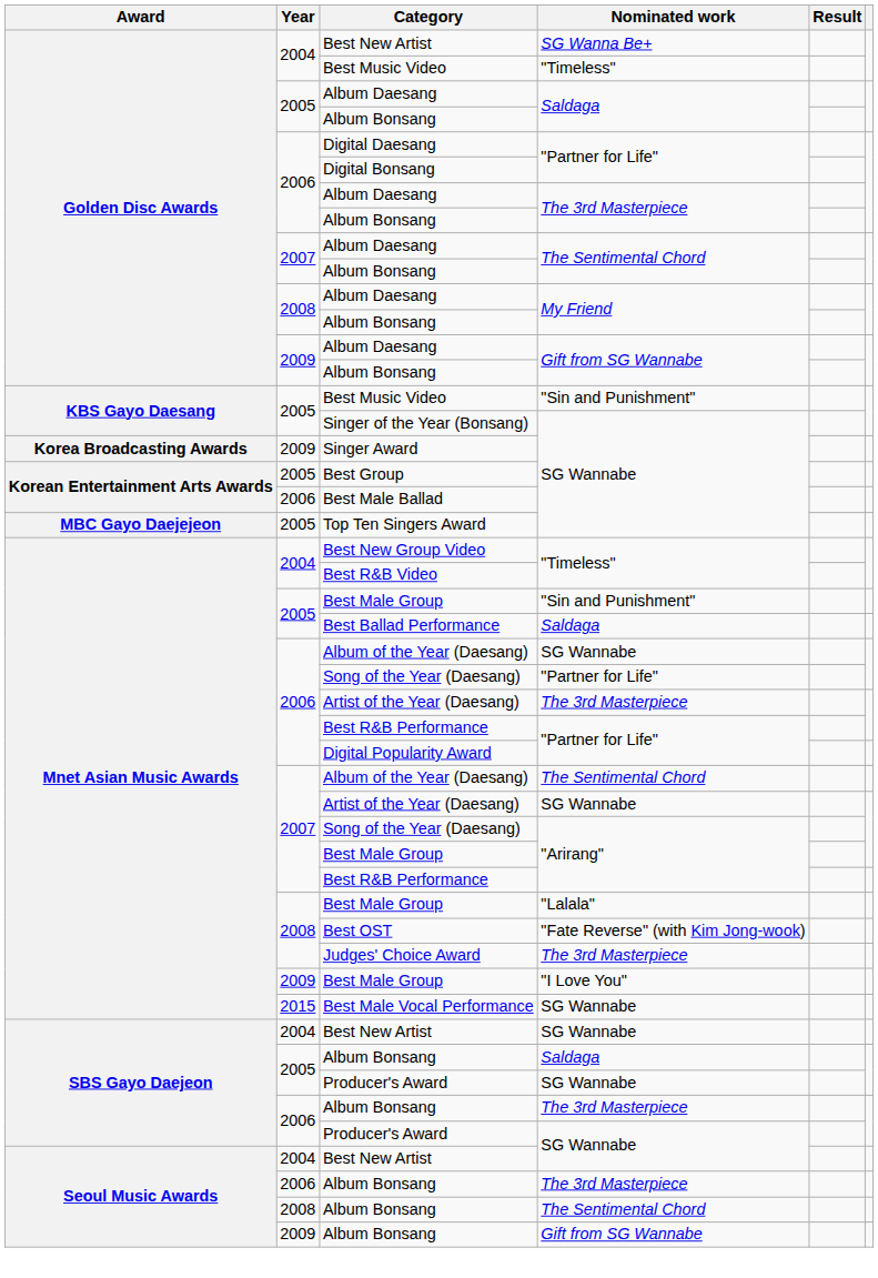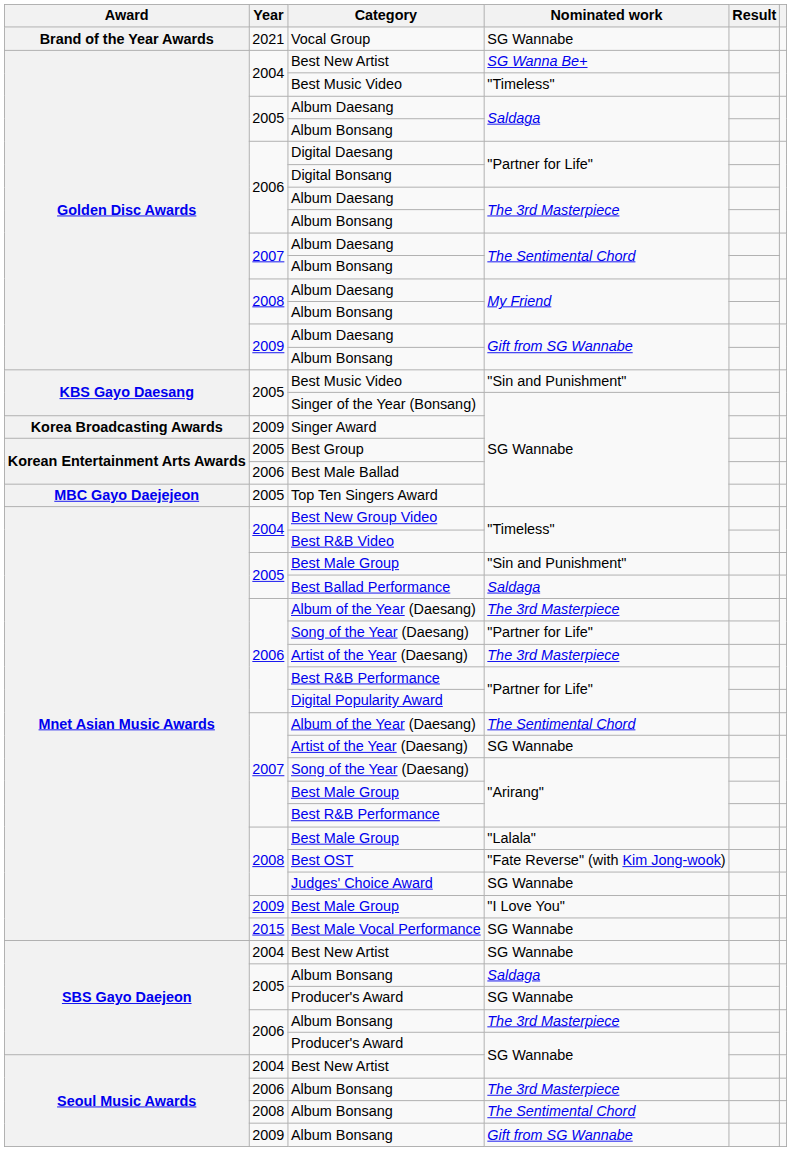+ row: Brand of the Year Awards | 2021 | Vocal Group | SG Wannabe
2006 / Album of the Year (Daesang) | Nominated work: SG Wannabe -> The 3rd Masterpiece
Judges' Choice Award | Nominated work: The 3rd Masterpiece -> SG Wannabe
